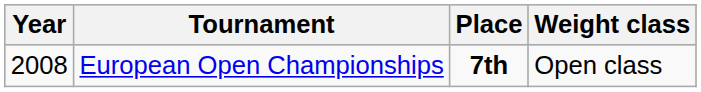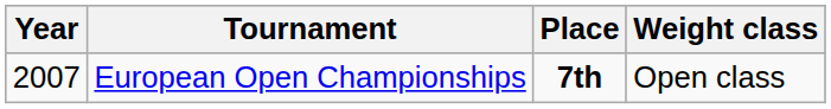European Open Championships | Year: 2008 -> 2007
